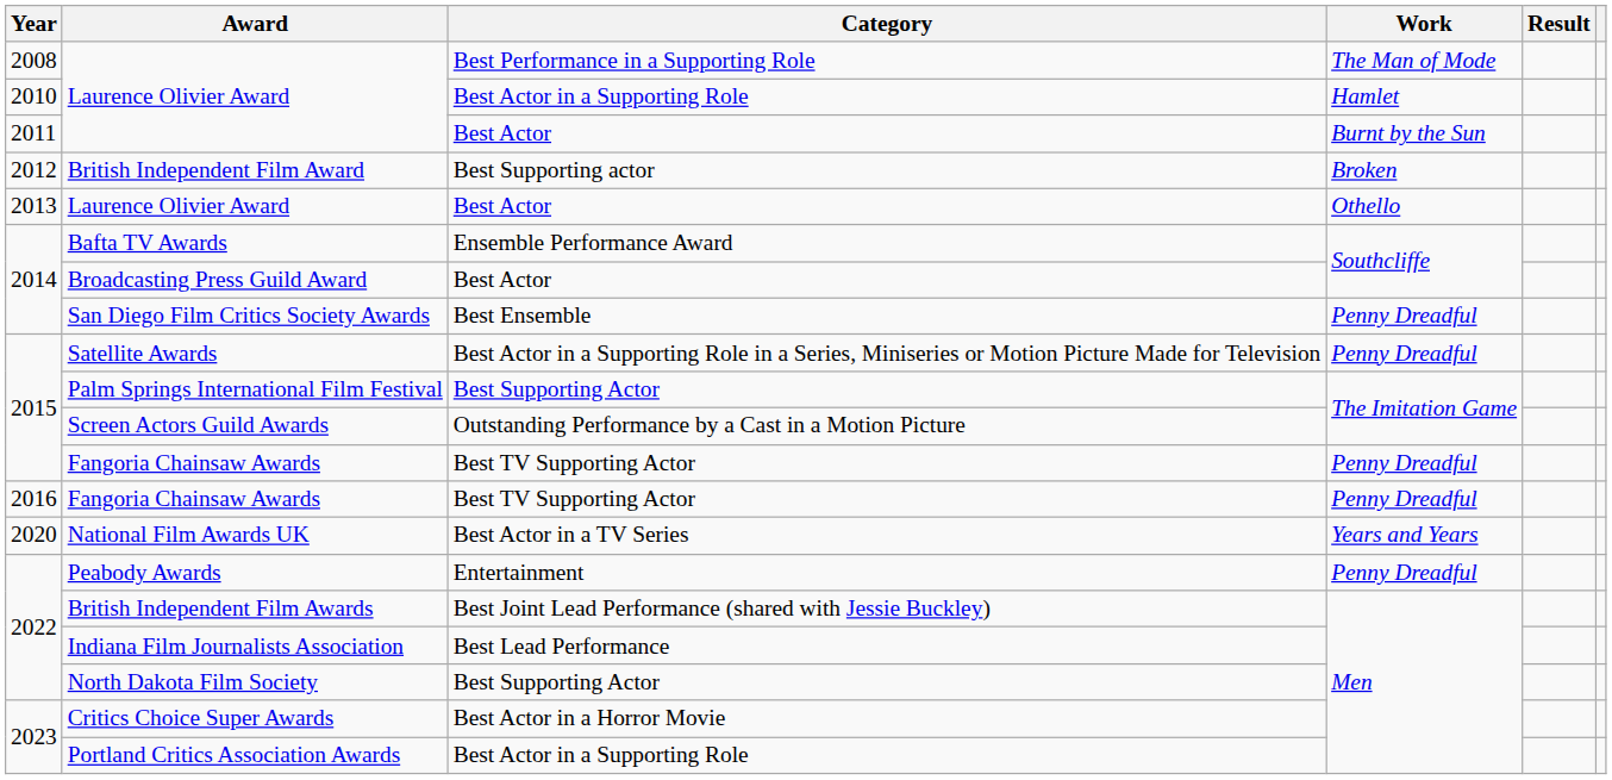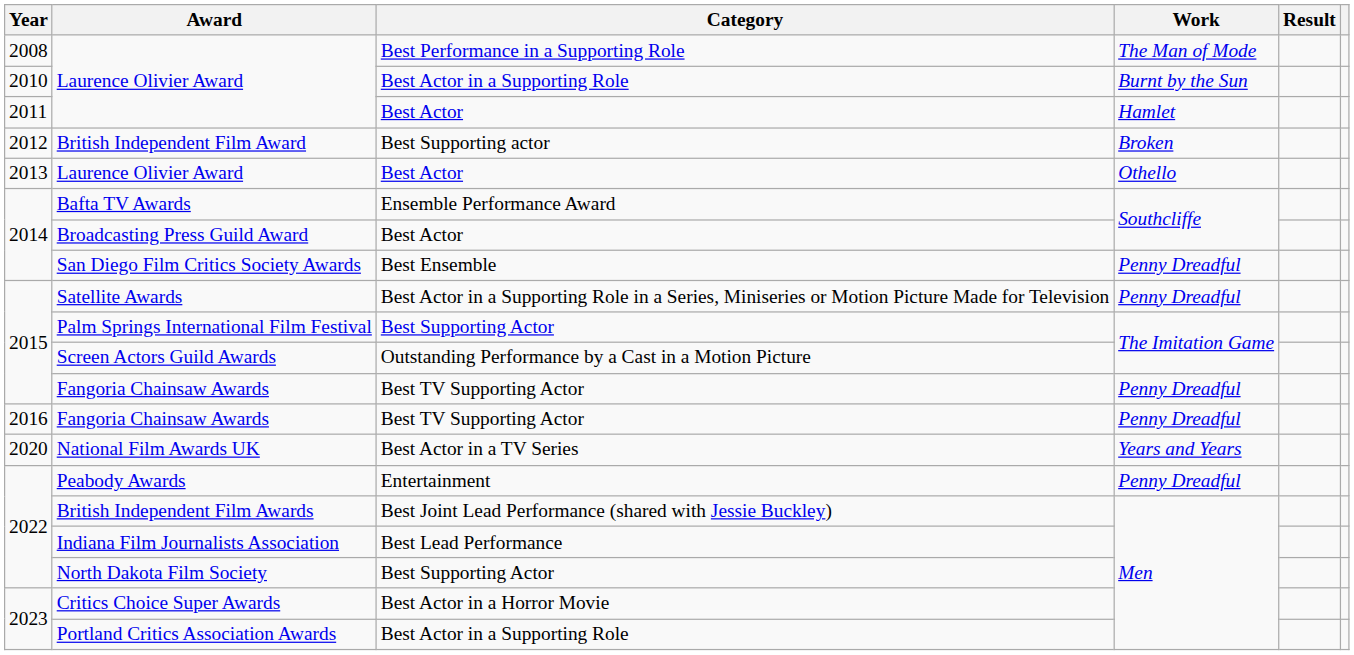2010 / Laurence Olivier Award | Work: Hamlet -> Burnt by the Sun
2011 / Laurence Olivier Award | Work: Burnt by the Sun -> Hamlet
